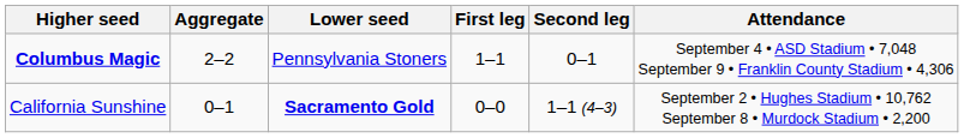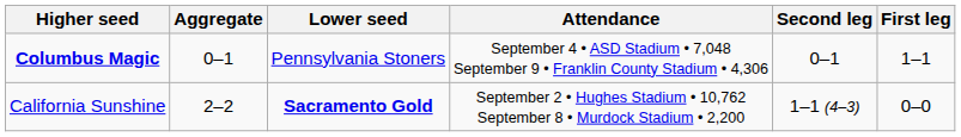columns swapped: First leg <-> Attendance
Columbus Magic | Aggregate: 2–2 -> 0–1
California Sunshine | Aggregate: 0–1 -> 2–2
